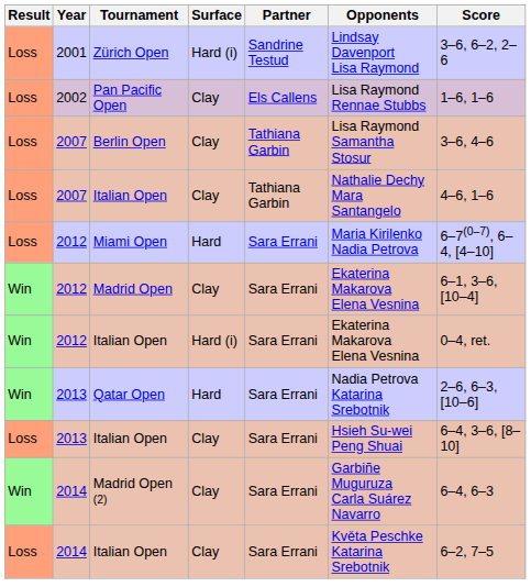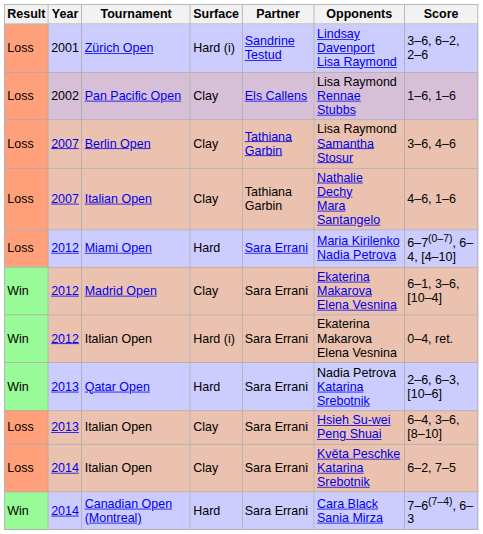- row: Win | 2014 | Madrid Open (2) | Clay | Sara Errani | Garbiñe Muguruza Carla Suárez Navarro | 6–4, 6–3
+ row: Win | 2014 | Canadian Open (Montreal) | Hard | Sara Errani | Cara Black Sania Mirza | 7–6(7–4), 6–3
